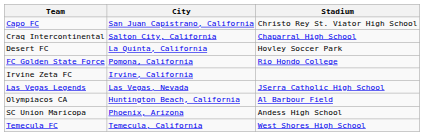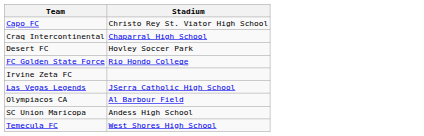- column: City | San Juan Capistrano, California | Salton City, California | La Quinta, California | Pomona, California | Irvine, California | Las Vegas, Nevada | Huntington Beach, California | Phoenix, Arizona | Temecula, California
